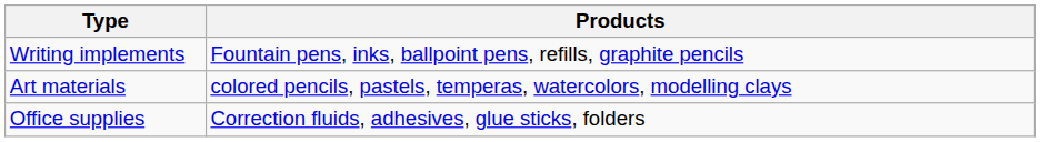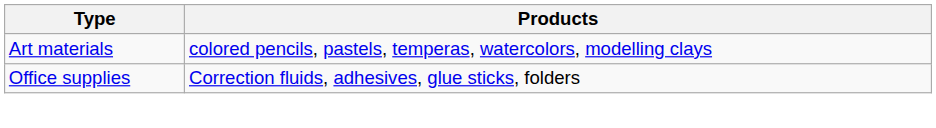- row: Writing implements | Fountain pens, inks, ballpoint pens, refills, graphite pencils
